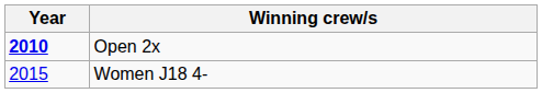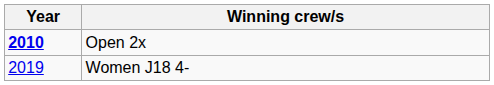Women J18 4- | Year: 2015 -> 2019
